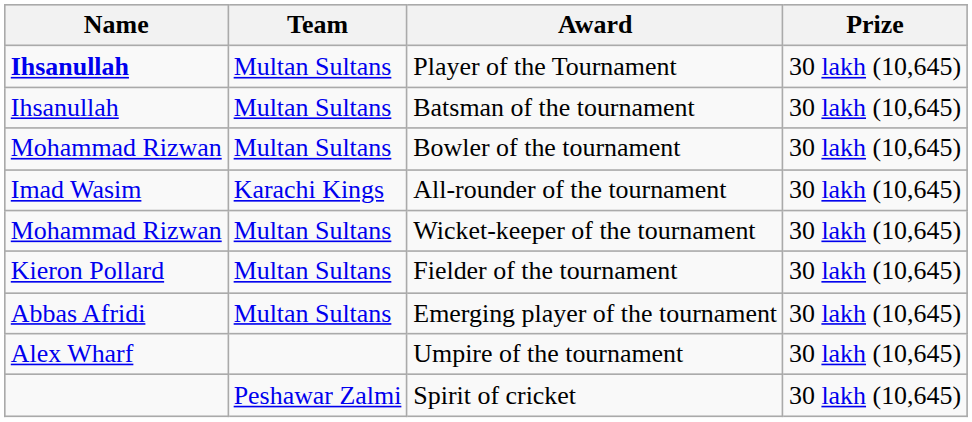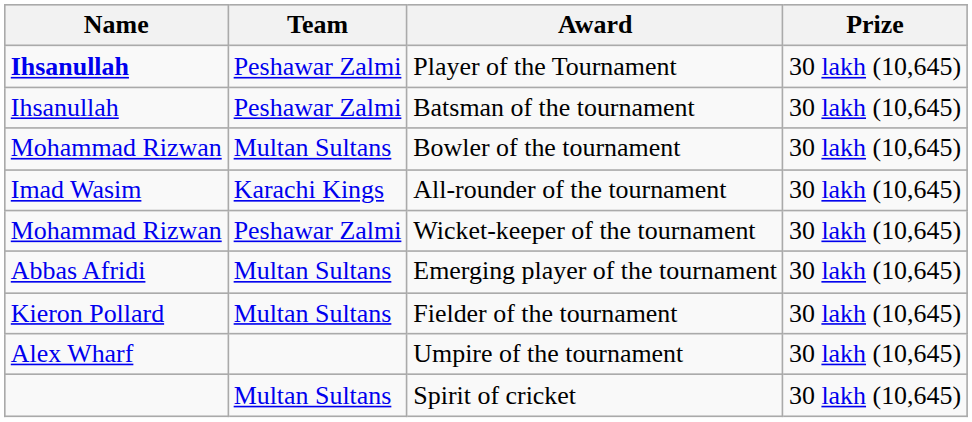Player of the Tournament | Team: Multan Sultans -> Peshawar Zalmi
Batsman of the tournament | Team: Multan Sultans -> Peshawar Zalmi
Wicket-keeper of the tournament | Team: Multan Sultans -> Peshawar Zalmi
rows swapped: Fielder of the tournament <-> Emerging player of the tournament
Spirit of cricket | Team: Peshawar Zalmi -> Multan Sultans
